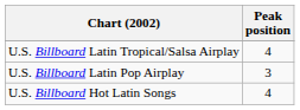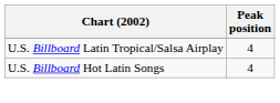- row: U.S. Billboard Latin Pop Airplay | 3
